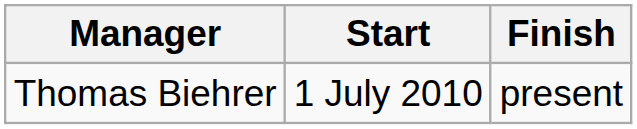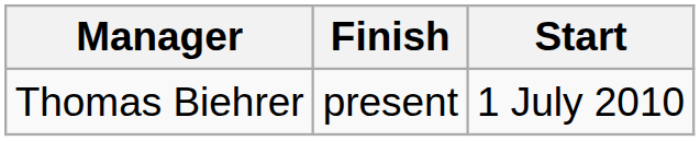columns swapped: Start <-> Finish
